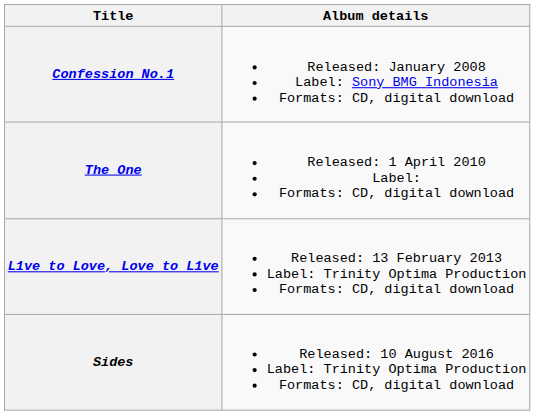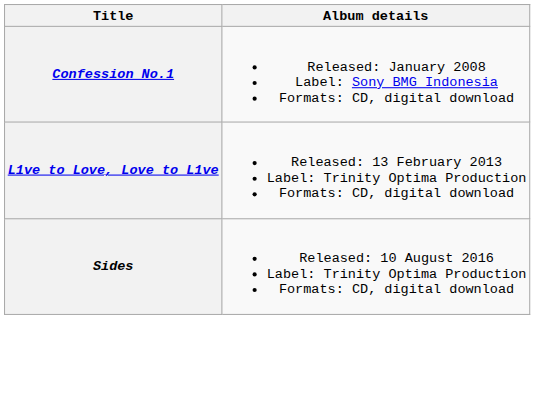- row: The One | Released: 1 April 2010 Label: Formats: CD, digital download
